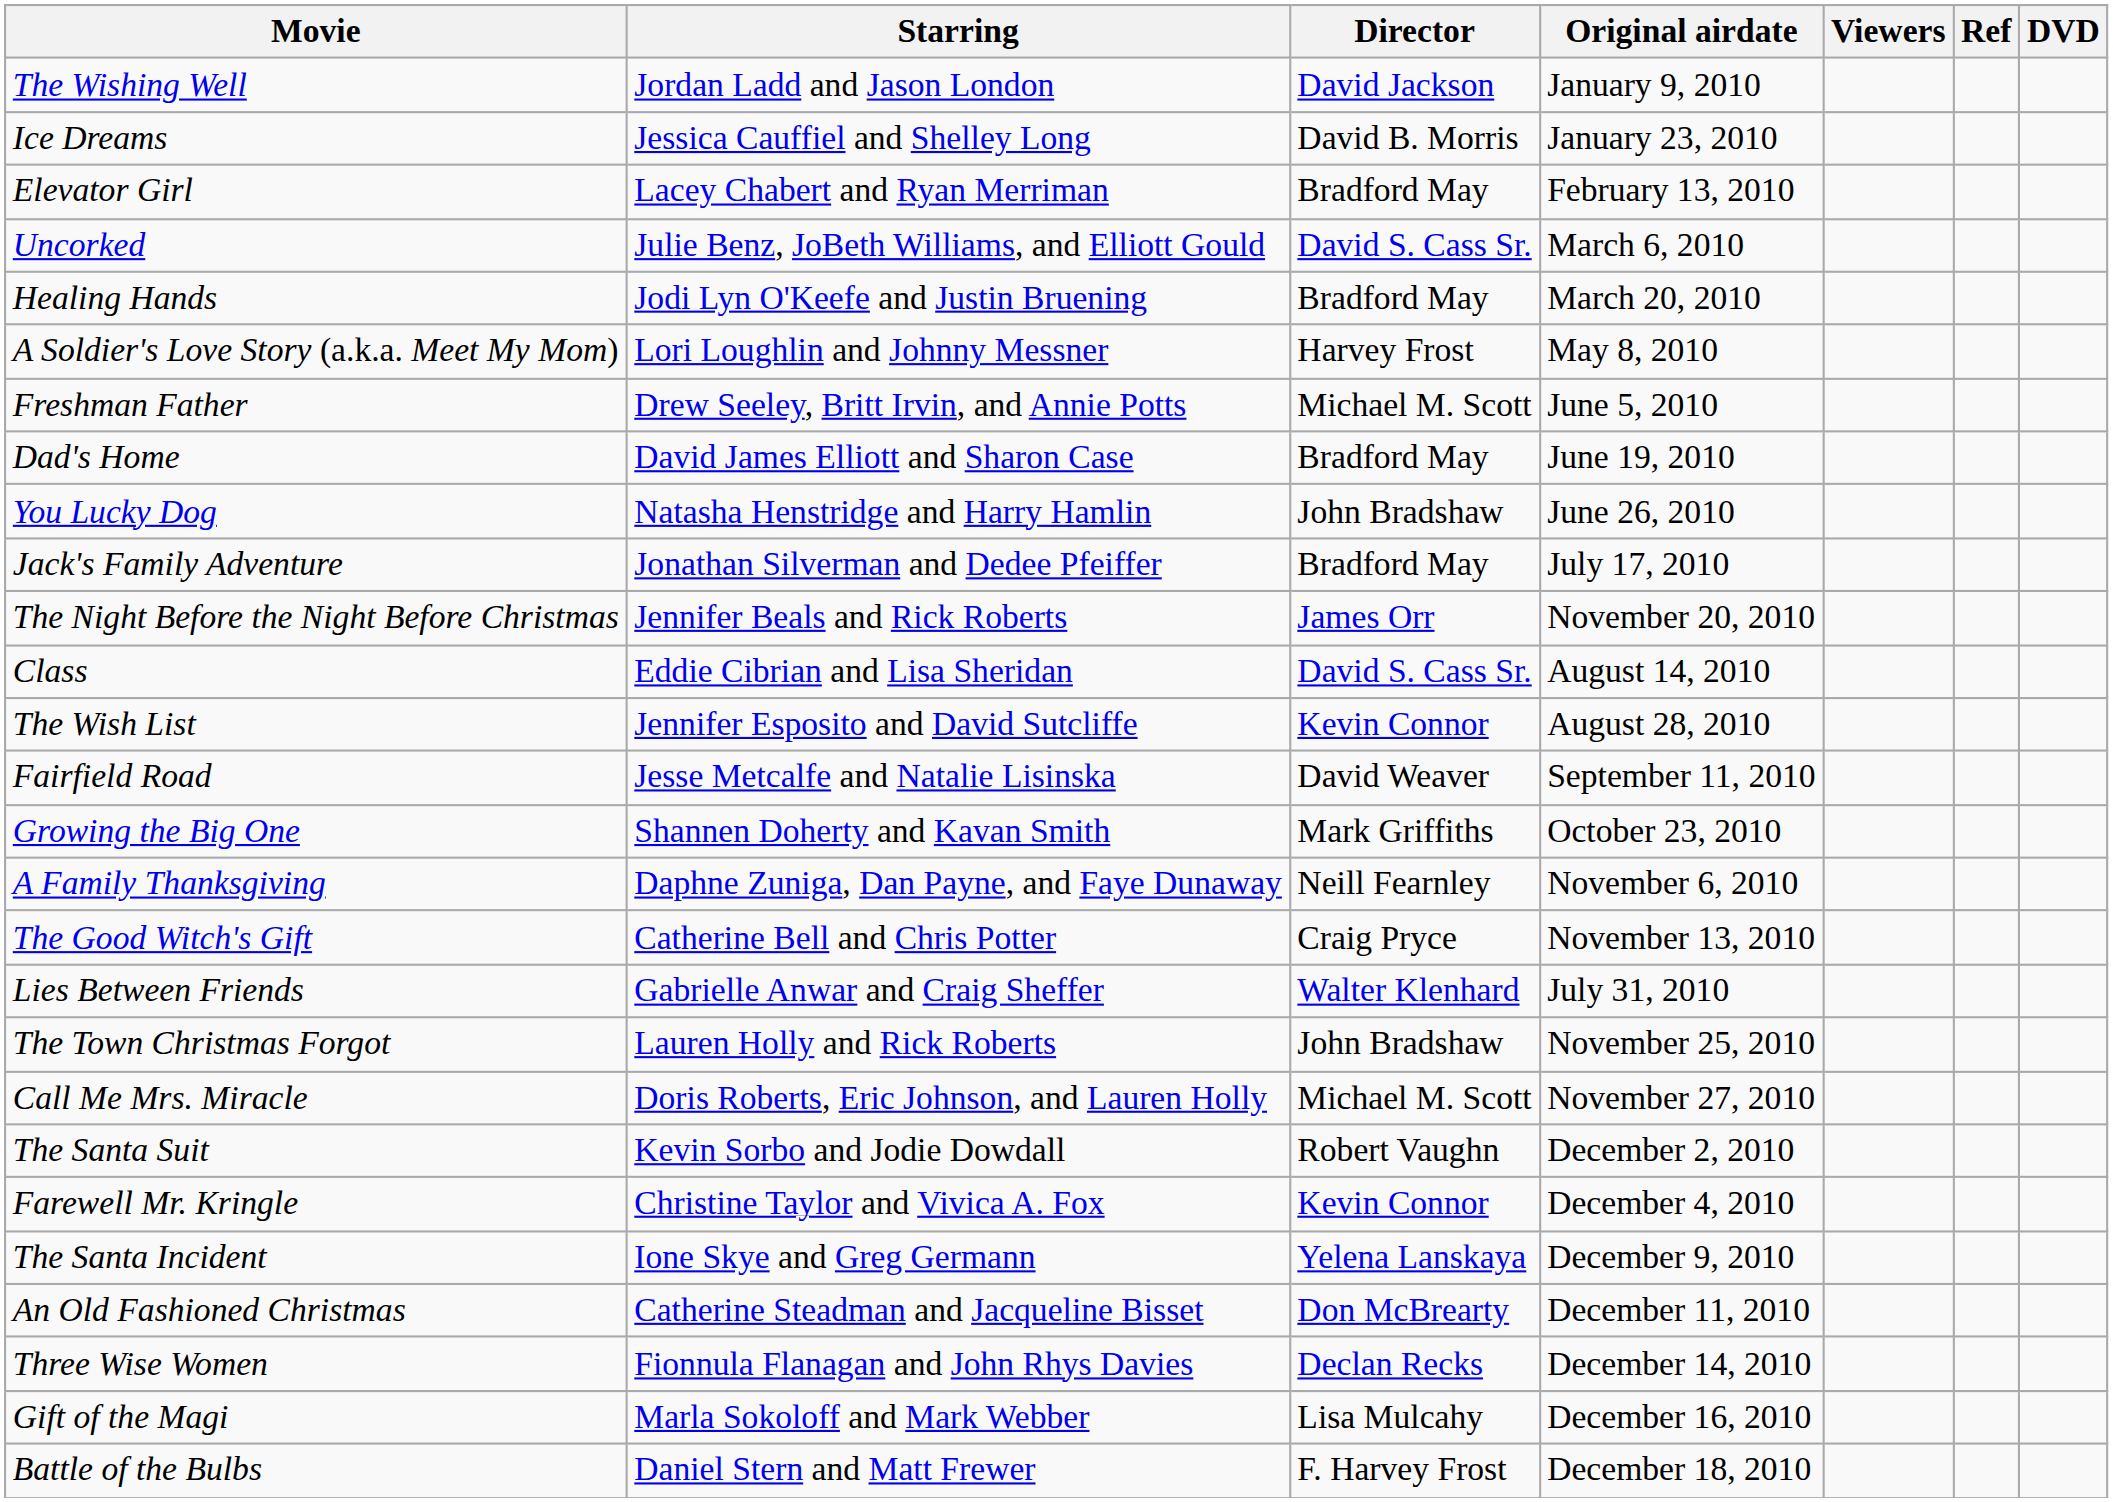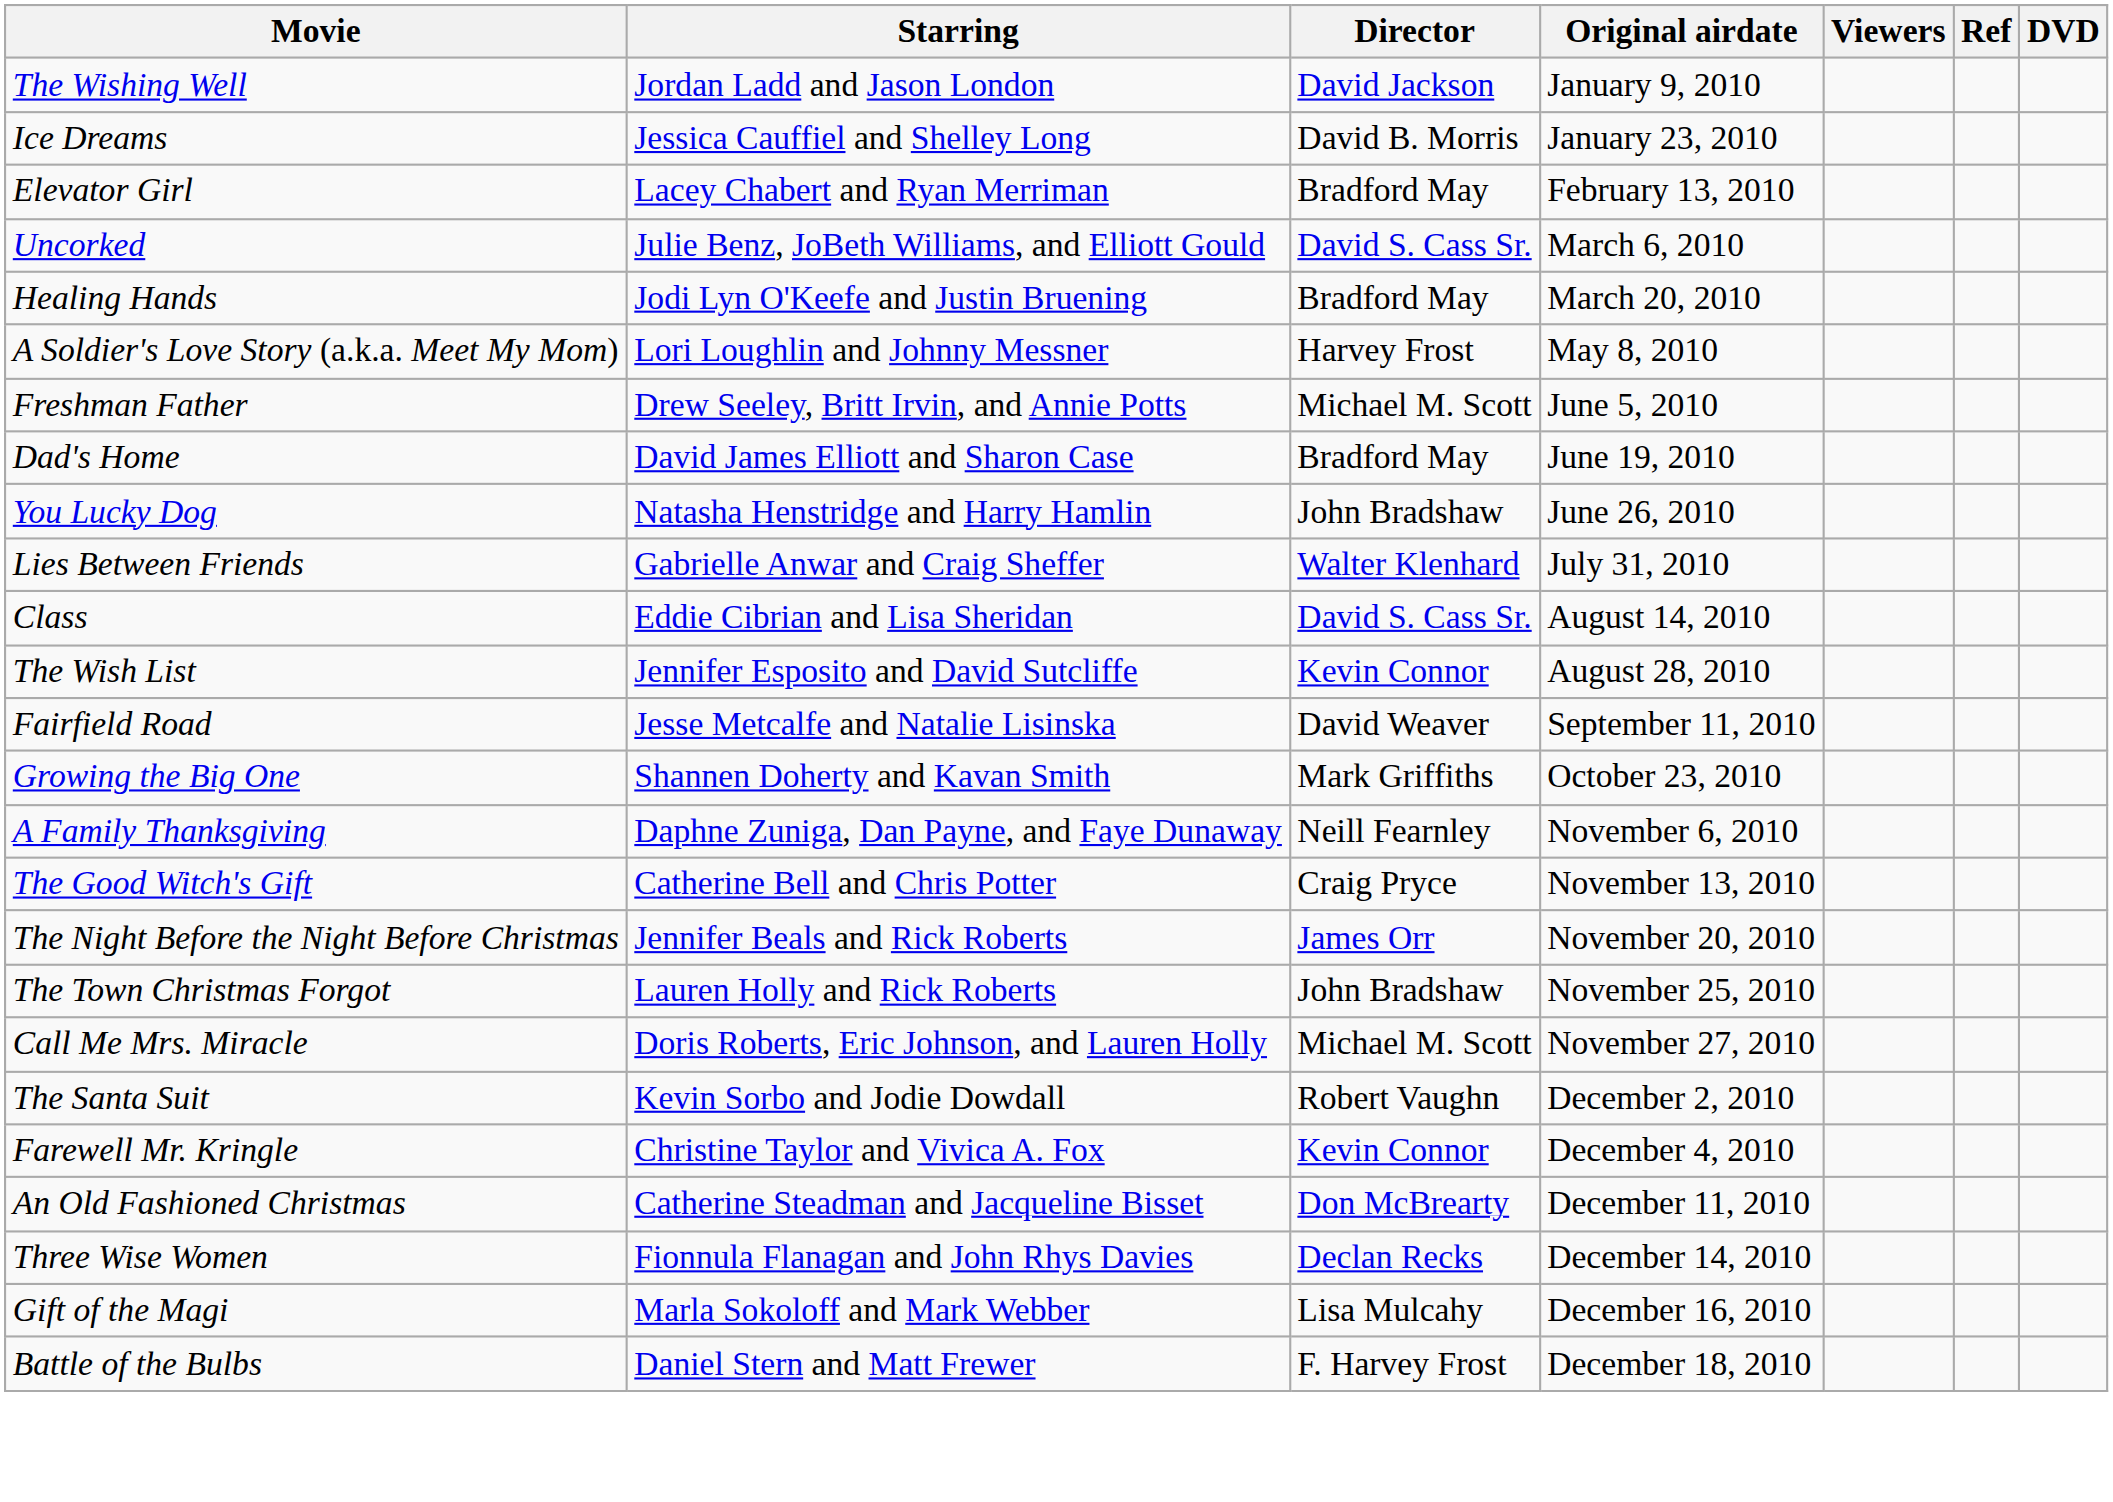- row: Jack's Family Adventure | Jonathan Silverman and Dedee Pfeiffer | Bradford May | July 17, 2010
rows swapped: Lies Between Friends <-> The Night Before the Night Before Christmas
- row: The Santa Incident | Ione Skye and Greg Germann | Yelena Lanskaya | December 9, 2010
